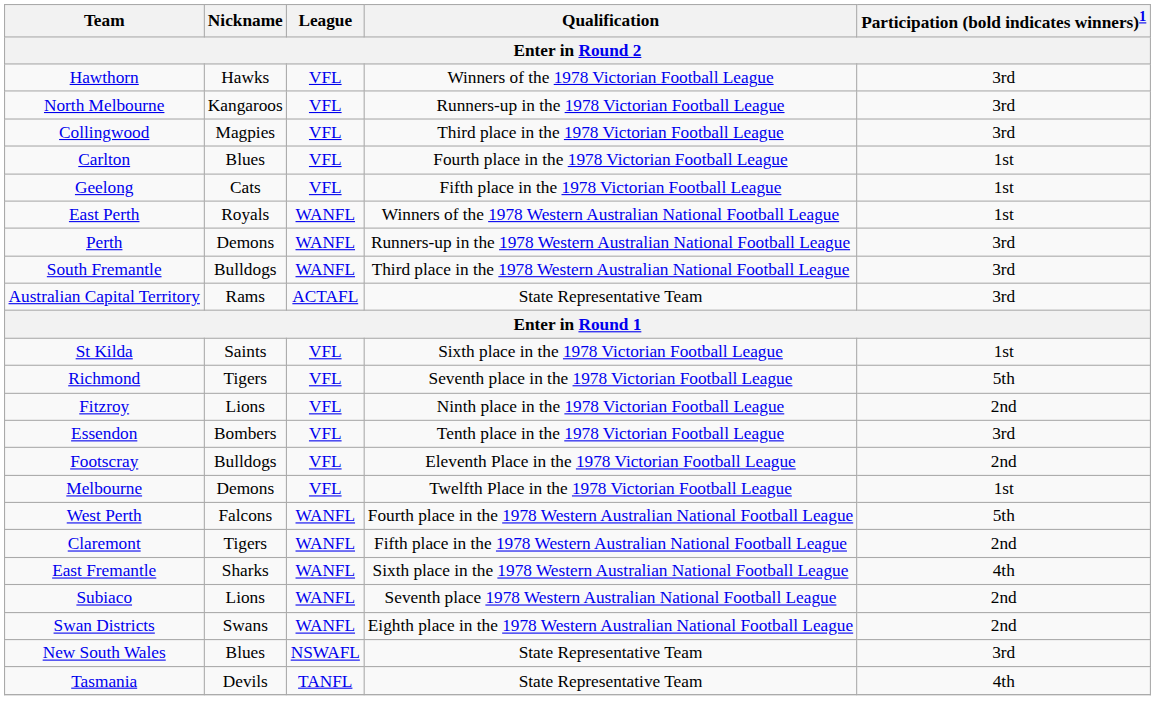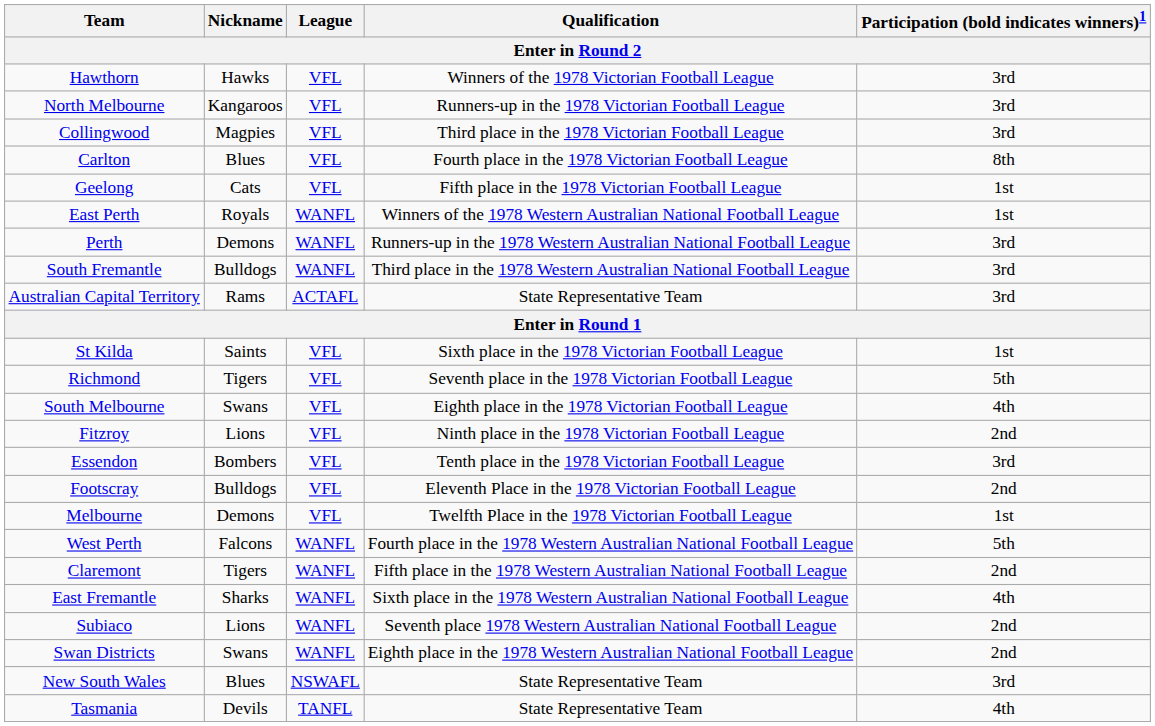Carlton | Participation (bold indicates winners)1: 1st -> 8th
+ row: South Melbourne | Swans | VFL | Eighth place in the 1978 Victorian Football League | 4th
